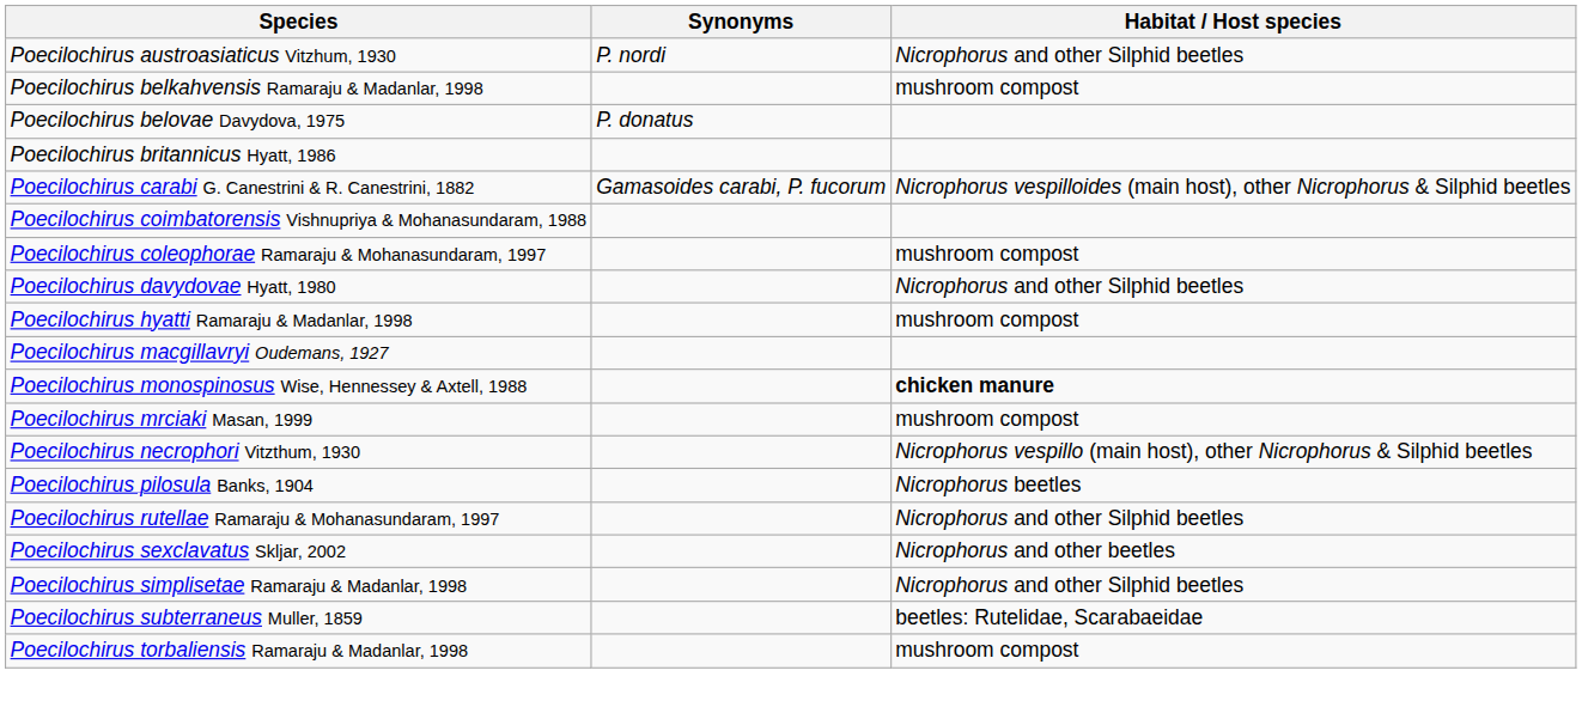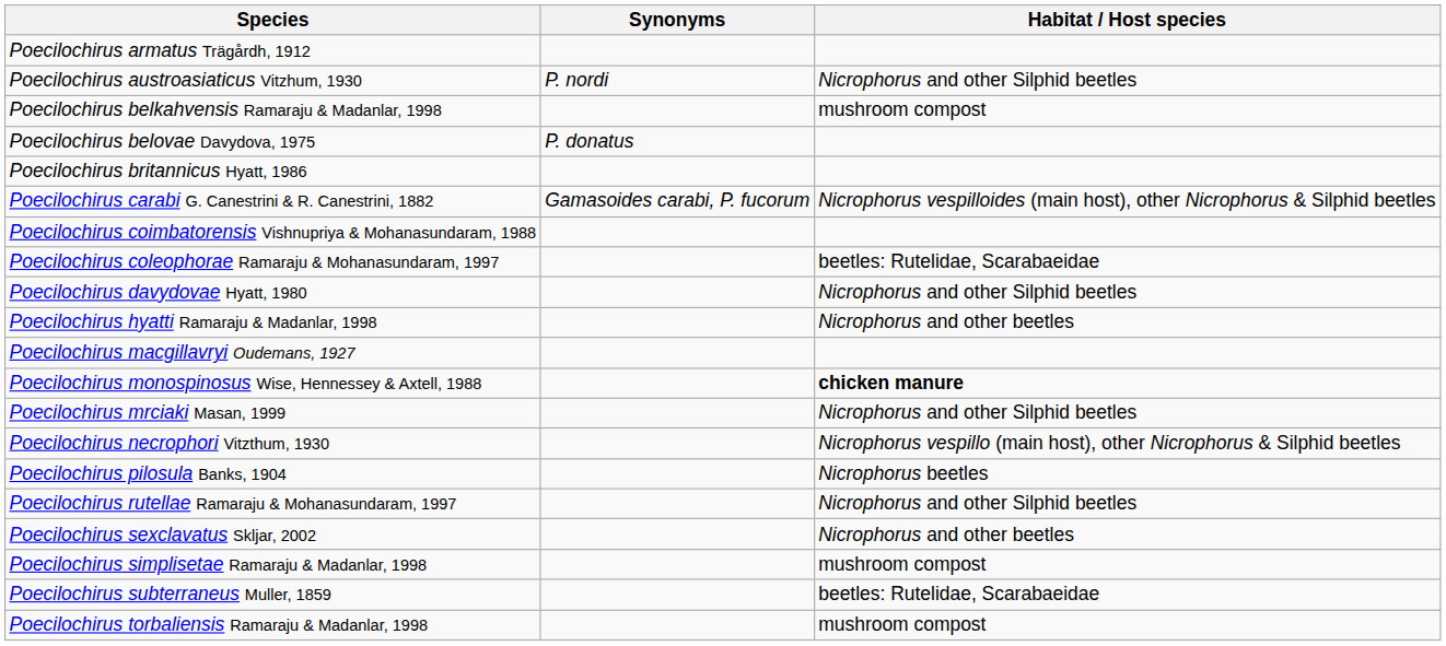+ row: Poecilochirus armatus Trägårdh, 1912
Poecilochirus coleophorae Ramaraju & Mohanasundaram, 1997 | Habitat / Host species: mushroom compost -> beetles: Rutelidae, Scarabaeidae
Poecilochirus hyatti Ramaraju & Madanlar, 1998 | Habitat / Host species: mushroom compost -> Nicrophorus and other beetles
Poecilochirus mrciaki Masan, 1999 | Habitat / Host species: mushroom compost -> Nicrophorus and other Silphid beetles
Poecilochirus simplisetae Ramaraju & Madanlar, 1998 | Habitat / Host species: Nicrophorus and other Silphid beetles -> mushroom compost
